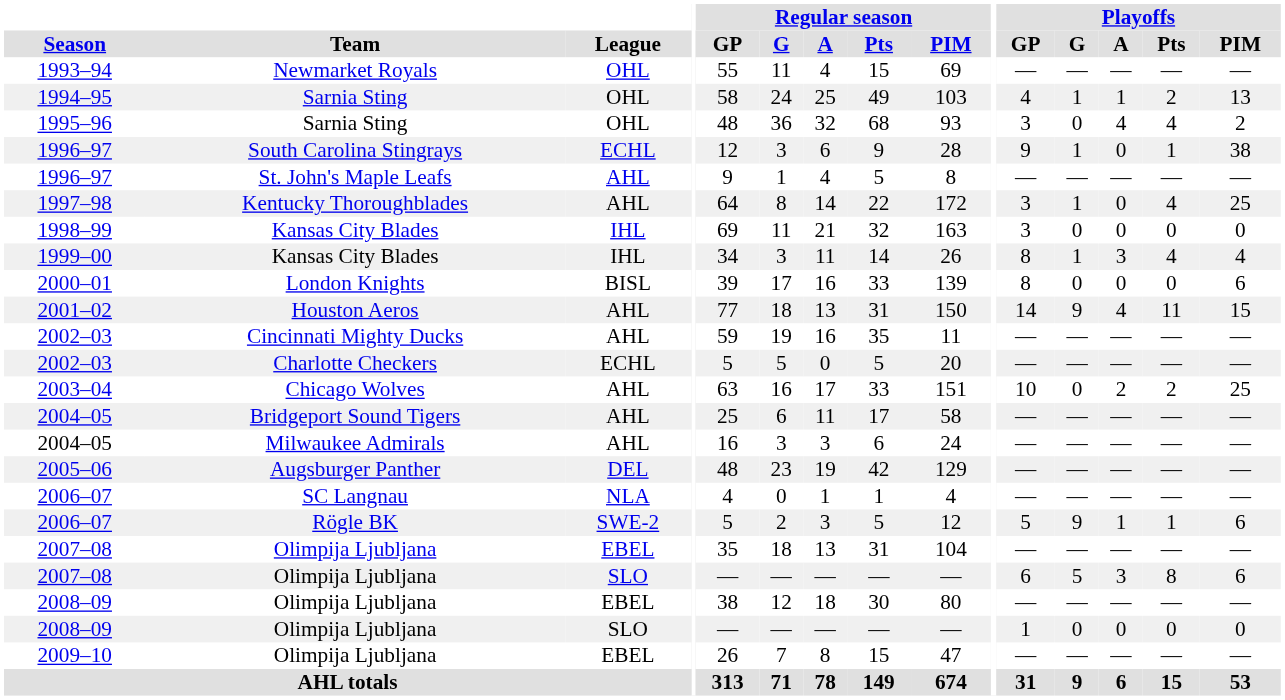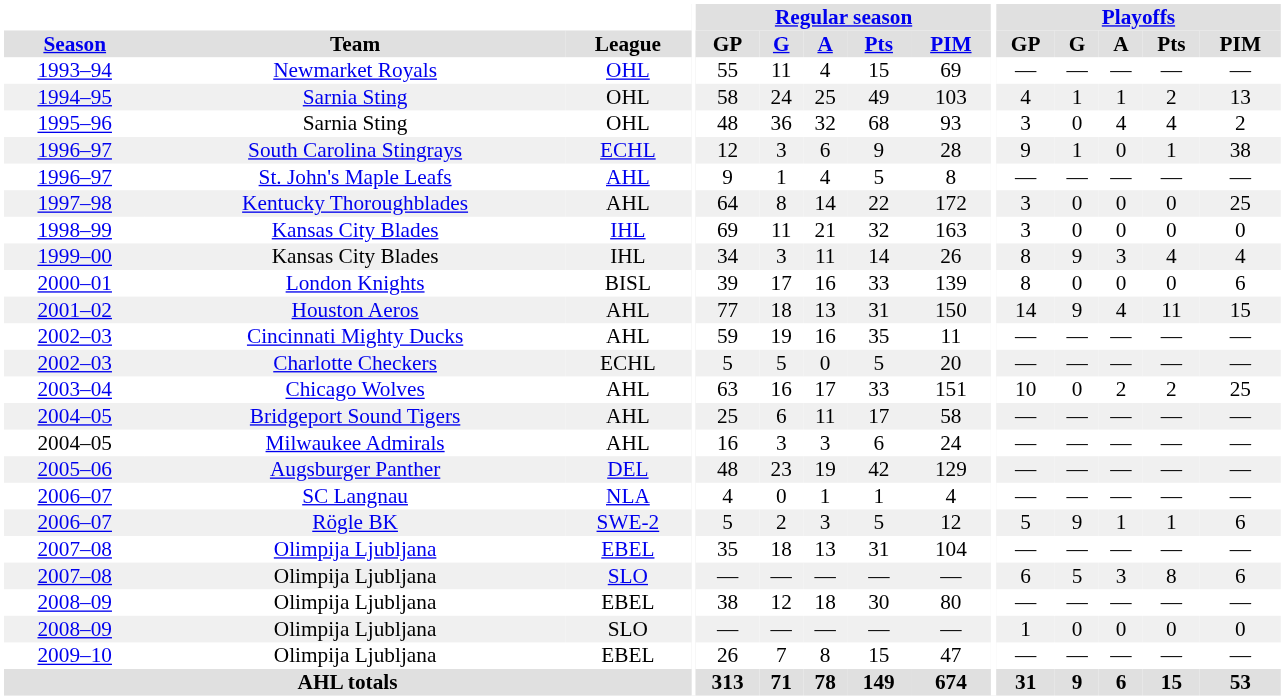1997–98 | Playoffs / G: 1 -> 0
1997–98 | Playoffs / Pts: 4 -> 0
1999–00 | Playoffs / G: 1 -> 9
